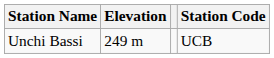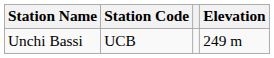columns swapped: Station Code <-> Elevation
